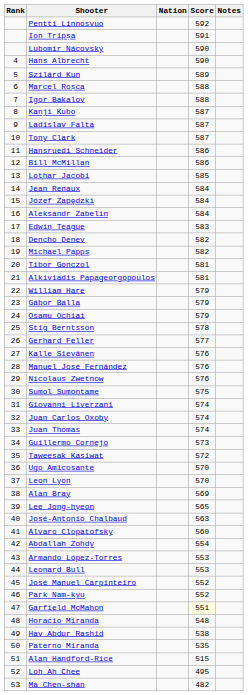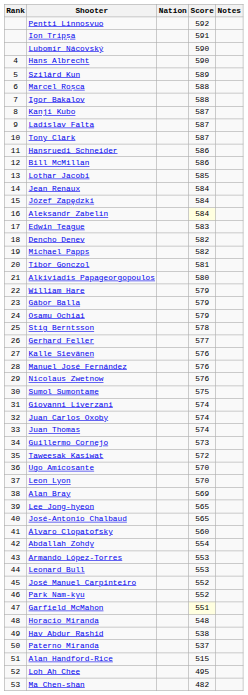Aleksandr Zabelin | Score: no background -> lightyellow background
Alkiviadis Papageorgopoulos | Score: 581 -> 580
José-Antonio Chalbaud | Score: 563 -> 565
Paterno Miranda | Score: 535 -> 537
